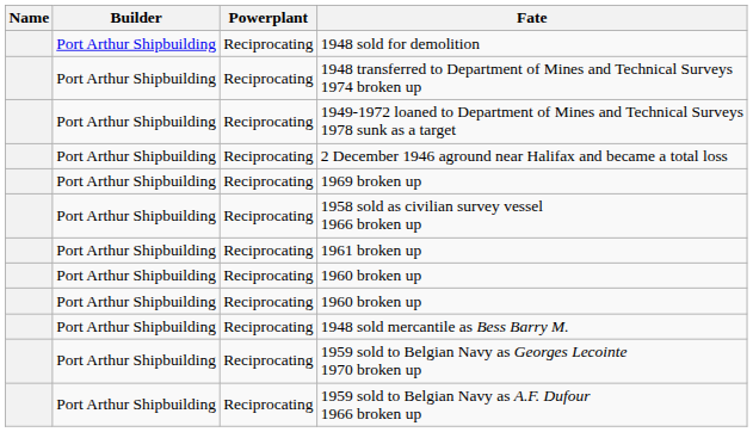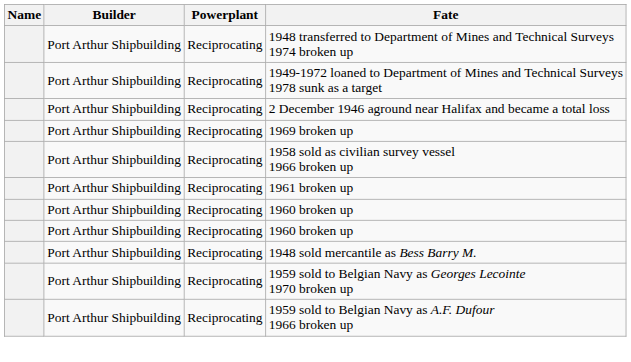- row: Port Arthur Shipbuilding | Reciprocating | 1948 sold for demolition
